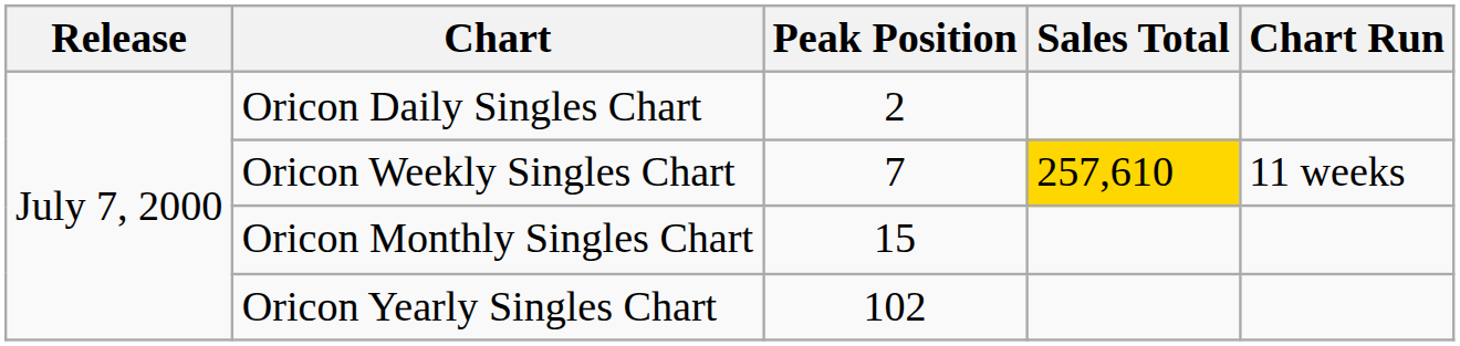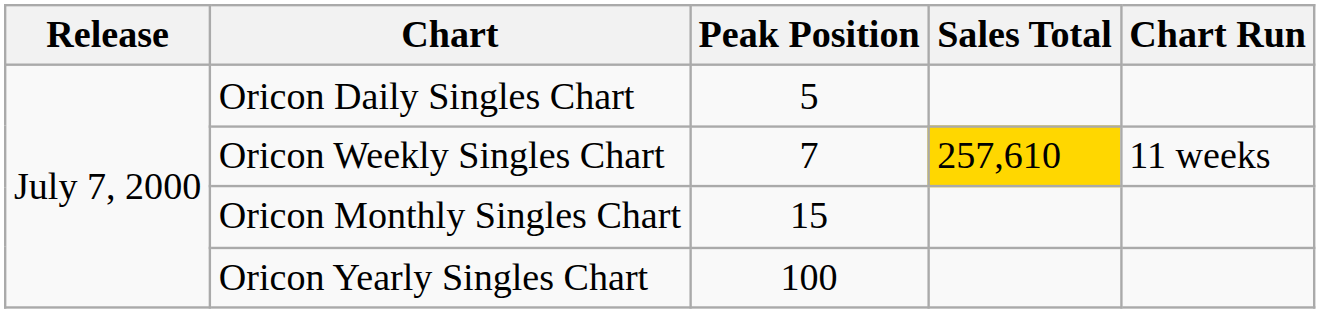Oricon Daily Singles Chart | Peak Position: 2 -> 5
Oricon Yearly Singles Chart | Peak Position: 102 -> 100
